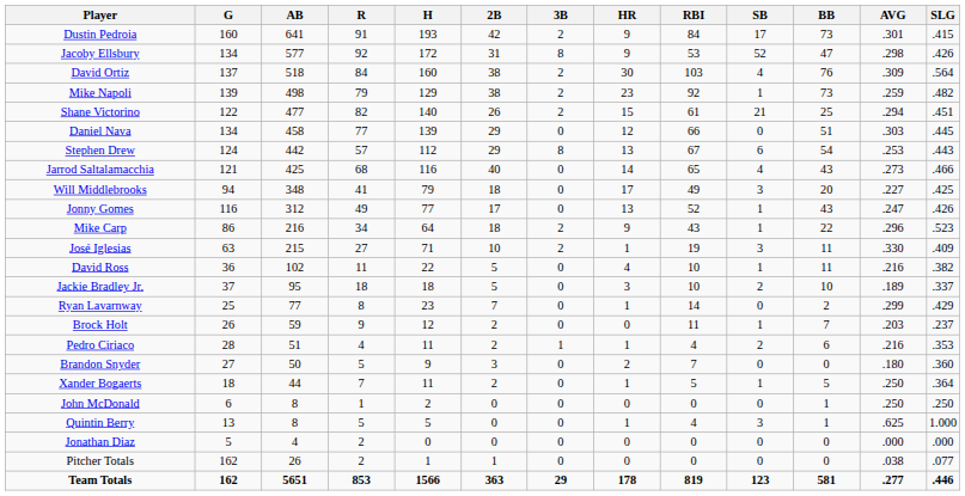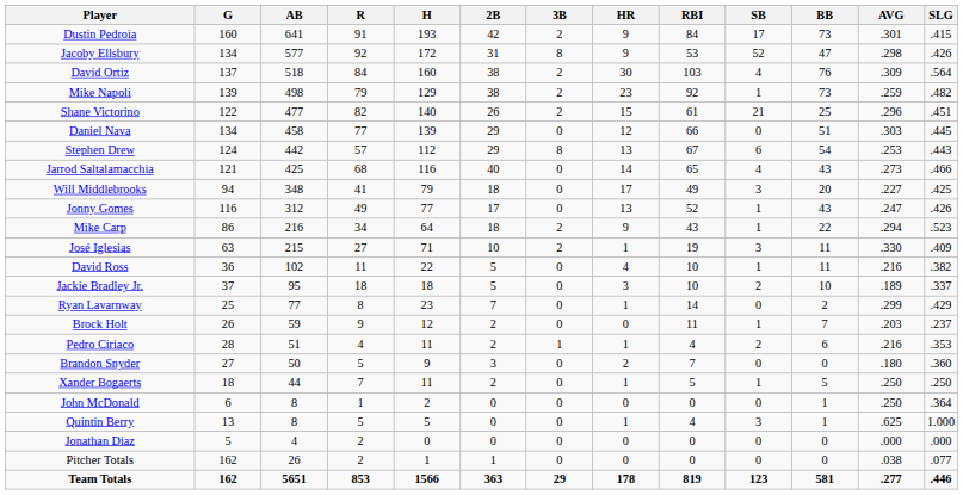Shane Victorino | AVG: .294 -> .296
Mike Carp | AVG: .296 -> .294
Xander Bogaerts | SLG: .364 -> .250
John McDonald | SLG: .250 -> .364
